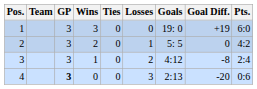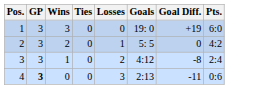- column: Team
4 | Goal Diff.: -20 -> -11
